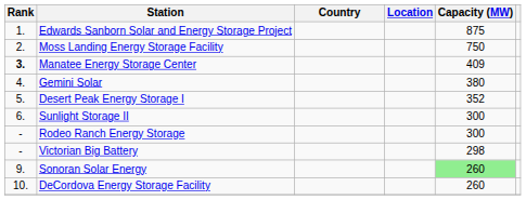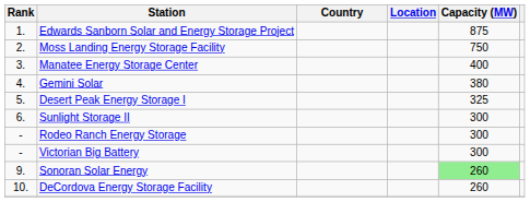Manatee Energy Storage Center | Rank: bold -> normal
Manatee Energy Storage Center | Capacity (MW): 409 -> 400
Desert Peak Energy Storage I | Capacity (MW): 352 -> 325
Victorian Big Battery | Capacity (MW): 298 -> 300
